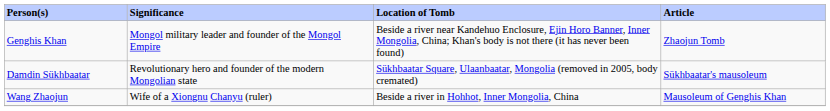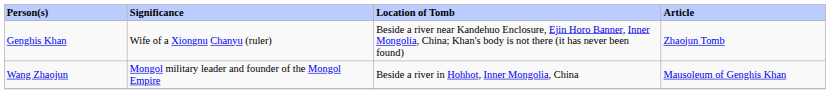Genghis Khan | Significance: Mongol military leader and founder of the Mongol Empire -> Wife of a Xiongnu Chanyu (ruler)
- row: Damdin Sükhbaatar | Revolutionary hero and founder of the modern Mongolian state | Sükhbaatar Square, Ulaanbaatar, Mongolia (removed in 2005, body cremated) | Sükhbaatar's mausoleum
Wang Zhaojun | Significance: Wife of a Xiongnu Chanyu (ruler) -> Mongol military leader and founder of the Mongol Empire
